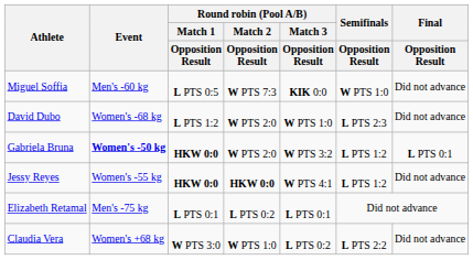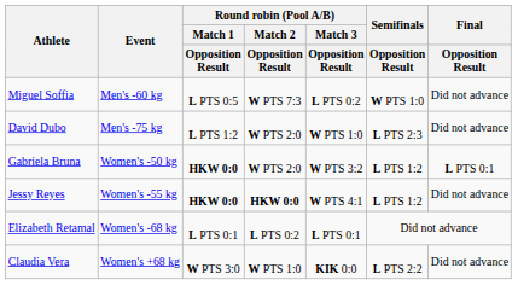Miguel Soffia | Round robin (Pool A/B) / Match 3 / Opposition Result: KIK 0:0 -> L PTS 0:2
David Dubo | Event: Women's -68 kg -> Men's -75 kg
Gabriela Bruna | Event: bold -> normal
Elizabeth Retamal | Event: Men's -75 kg -> Women's -68 kg
Claudia Vera | Round robin (Pool A/B) / Match 3 / Opposition Result: L PTS 0:2 -> KIK 0:0
